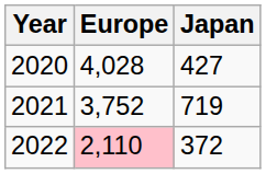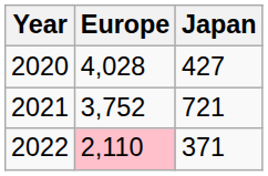2021 | Japan: 719 -> 721
2022 | Japan: 372 -> 371
